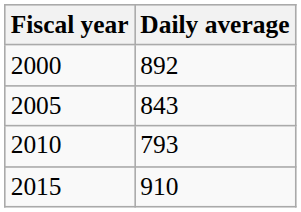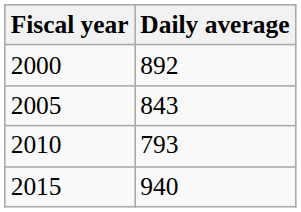2015 | Daily average: 910 -> 940
